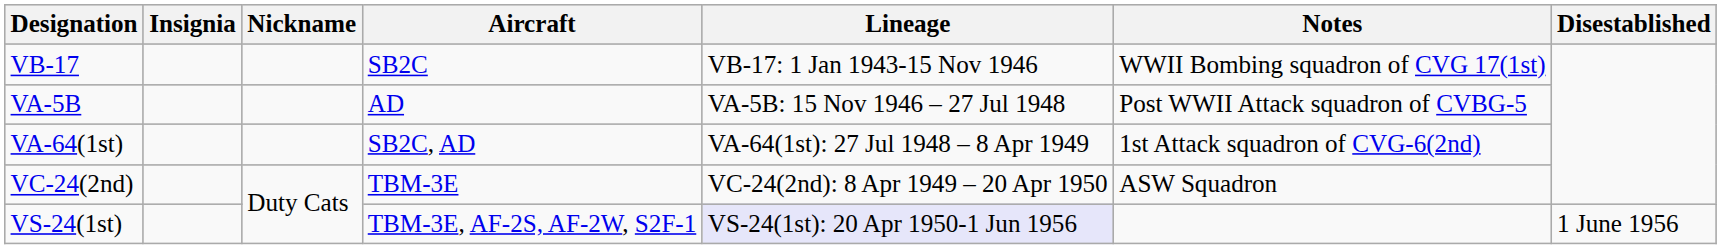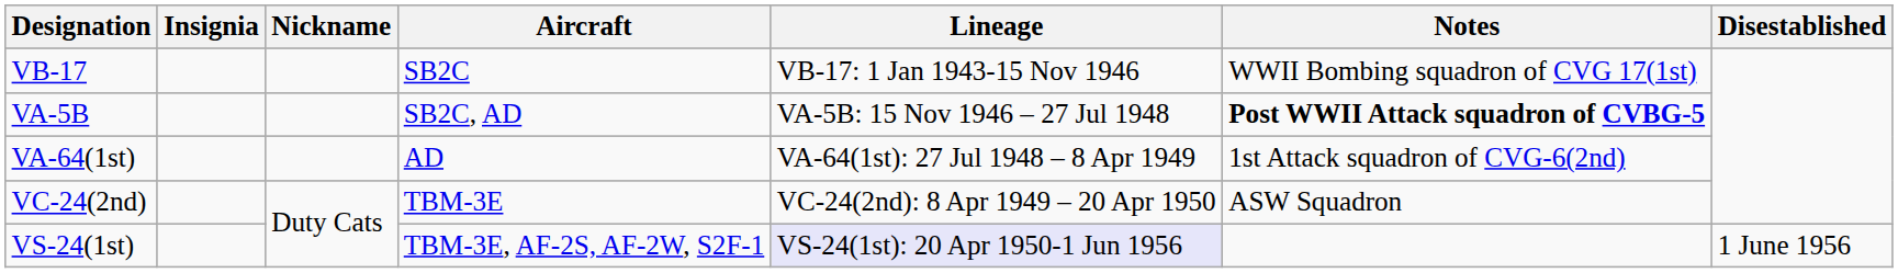VA-5B | Aircraft: AD -> SB2C, AD
VA-5B | Notes: normal -> bold
VA-64(1st) | Aircraft: SB2C, AD -> AD
